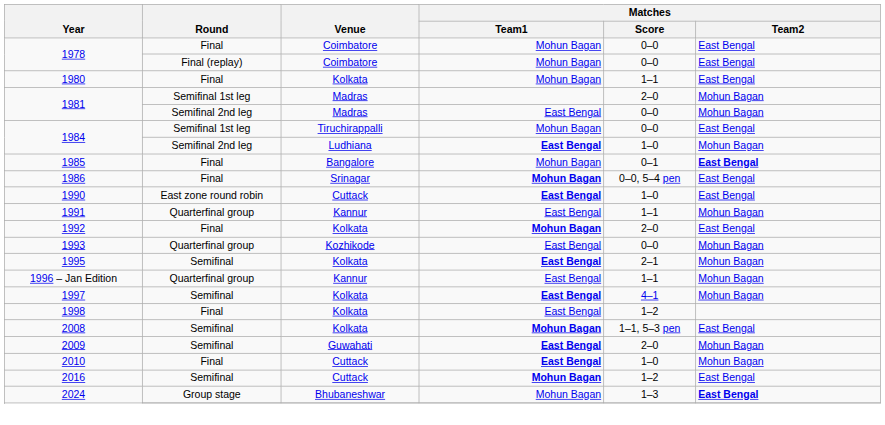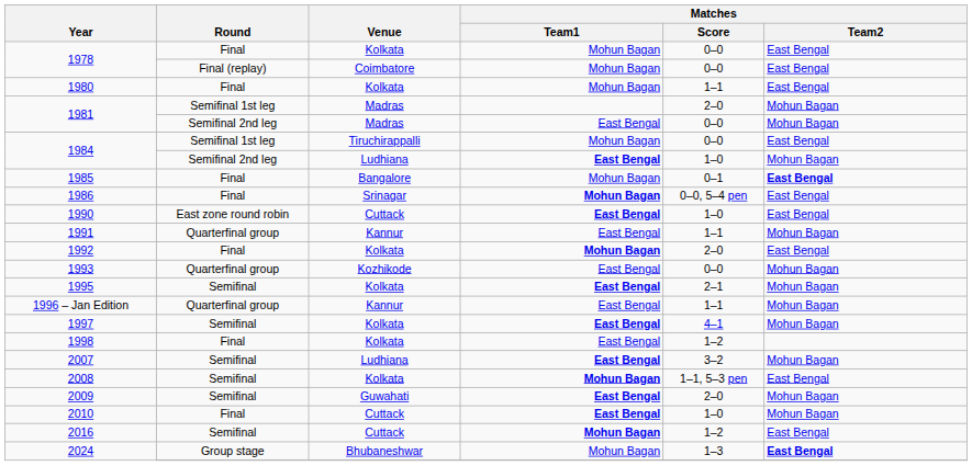1978 / Final | Venue: Coimbatore -> Kolkata
+ row: 2007 | Semifinal | Ludhiana | East Bengal | 3–2 | Mohun Bagan
